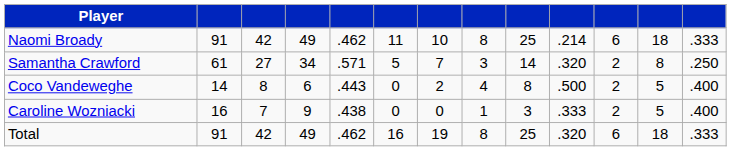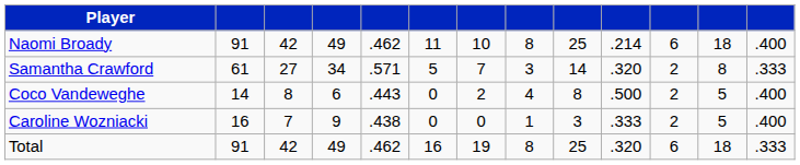Naomi Broady | column 13: .333 -> .400
Samantha Crawford | column 13: .250 -> .333
